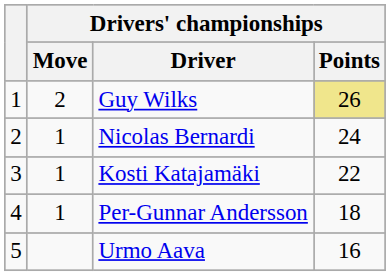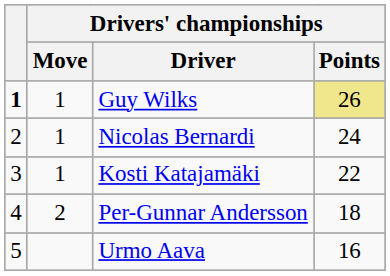Guy Wilks | column 1: normal -> bold
Guy Wilks | Drivers' championships / Move: 2 -> 1
Per-Gunnar Andersson | Drivers' championships / Move: 1 -> 2
